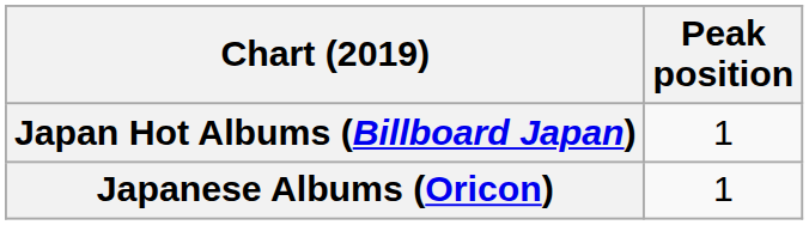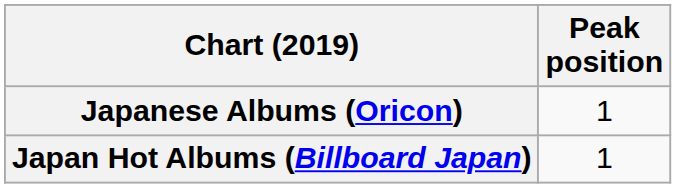rows swapped: Japanese Albums (Oricon) <-> Japan Hot Albums (Billboard Japan)
